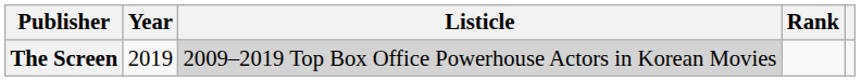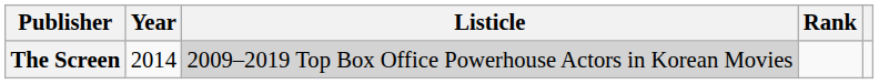The Screen | Year: 2019 -> 2014
